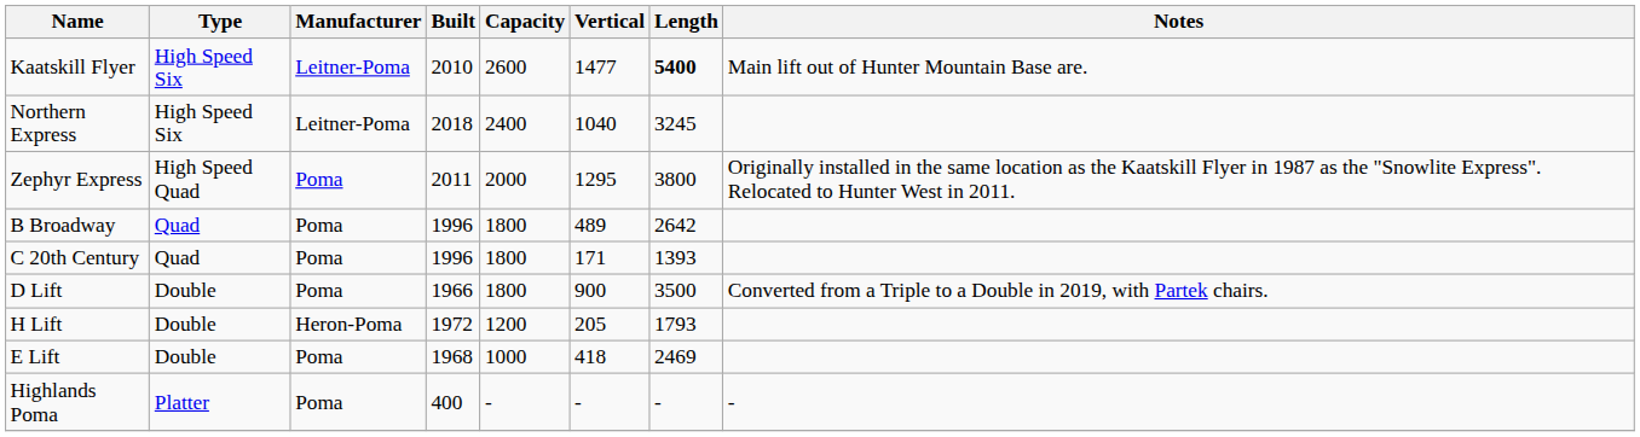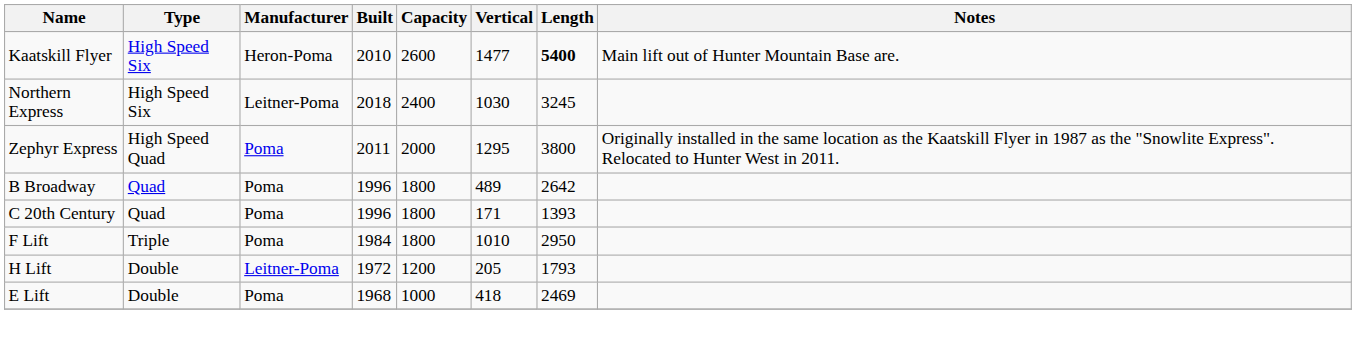Kaatskill Flyer | Manufacturer: Leitner-Poma -> Heron-Poma
Northern Express | Vertical: 1040 -> 1030
+ row: F Lift | Triple | Poma | 1984 | 1800 | 1010 | 2950
- row: D Lift | Double | Poma | 1966 | 1800 | 900 | 3500 | Converted from a Triple to a Double in 2019, with Partek chairs.
H Lift | Manufacturer: Heron-Poma -> Leitner-Poma
- row: Highlands Poma | Platter | Poma | 400 | - | - | - | -
